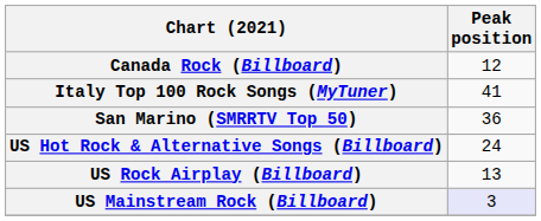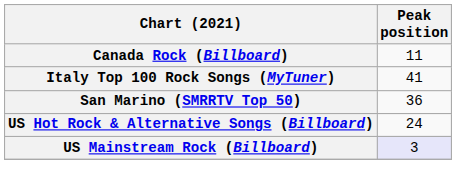Canada Rock (Billboard) | Peak position: 12 -> 11
- row: US Rock Airplay (Billboard) | 13
